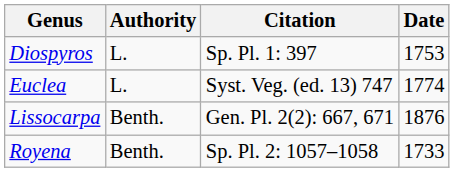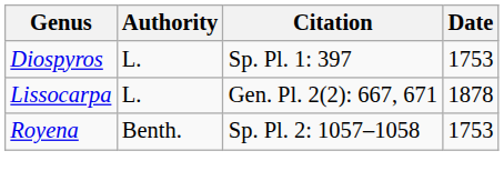- row: Euclea | L. | Syst. Veg. (ed. 13) 747 | 1774
Lissocarpa | Authority: Benth. -> L.
Lissocarpa | Date: 1876 -> 1878
Royena | Date: 1733 -> 1753
